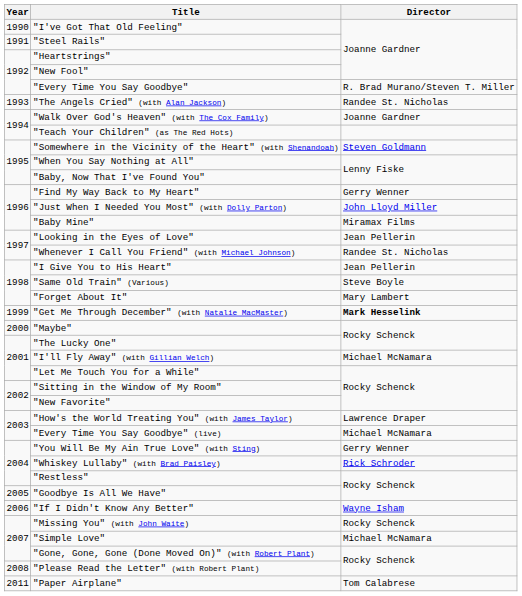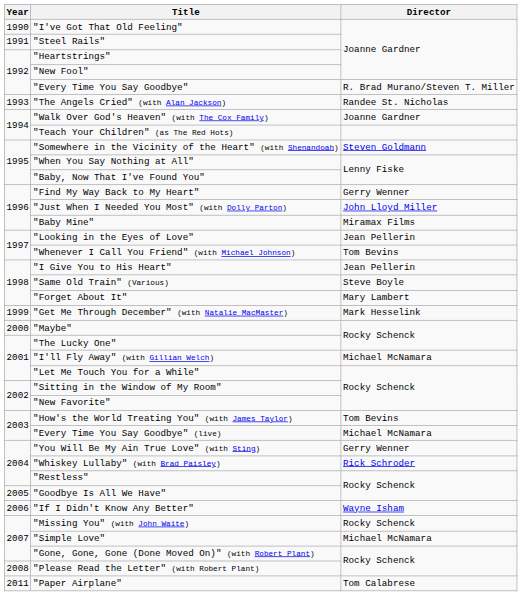"Whenever I Call You Friend" (with Michael Johnson) | Director: Randee St. Nicholas -> Tom Bevins
"Get Me Through December" (with Natalie MacMaster) | Director: bold -> normal
"How's the World Treating You" (with James Taylor) | Director: Lawrence Draper -> Tom Bevins
